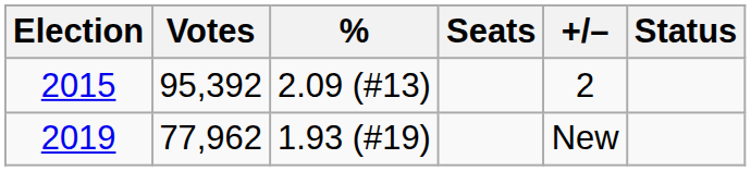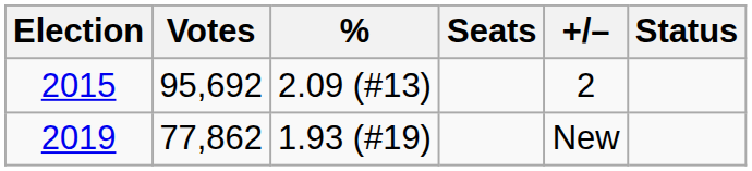2015 | Votes: 95,392 -> 95,692
2019 | Votes: 77,962 -> 77,862
